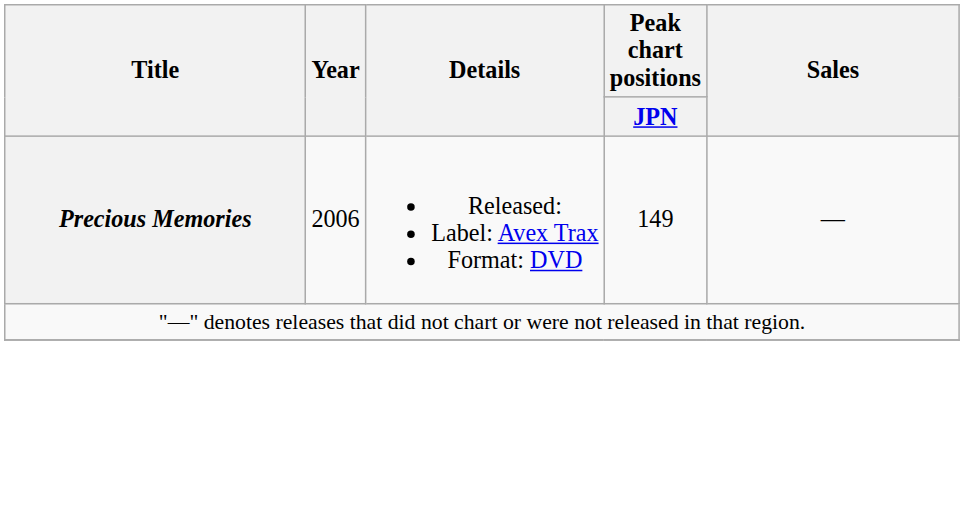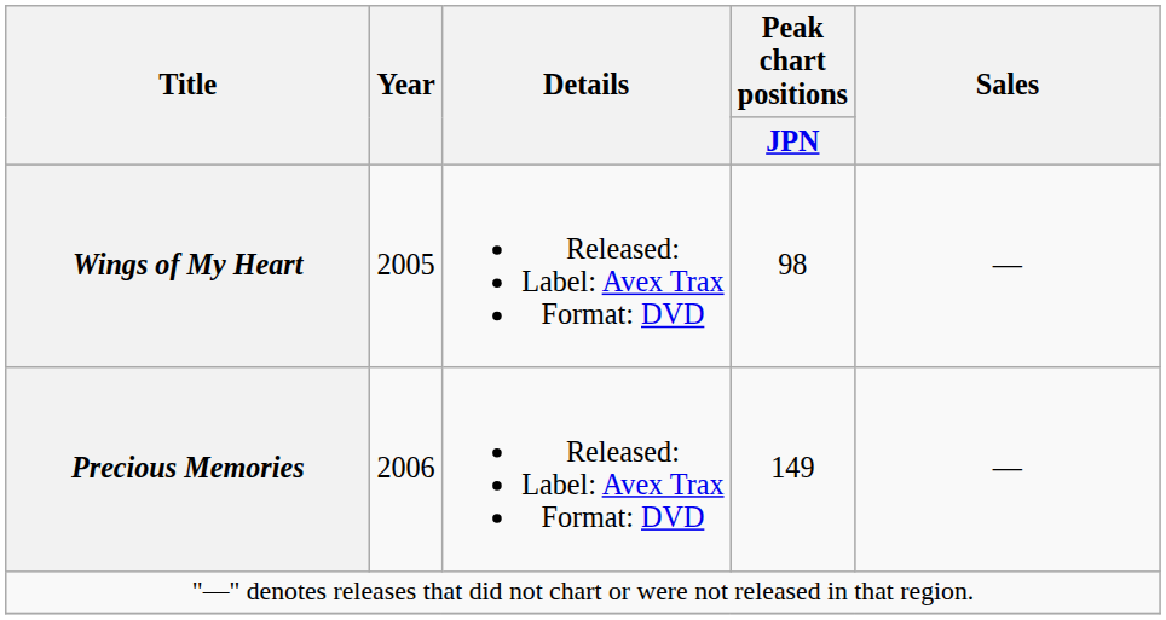+ row: Wings of My Heart | 2005 | Released: Label: Avex Trax Format: DVD | 98 | —
